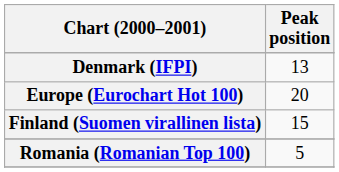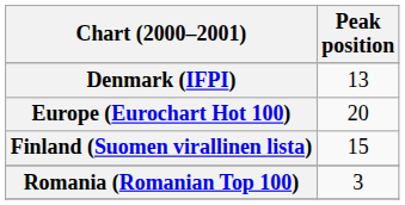Romania (Romanian Top 100) | Peak position: 5 -> 3
